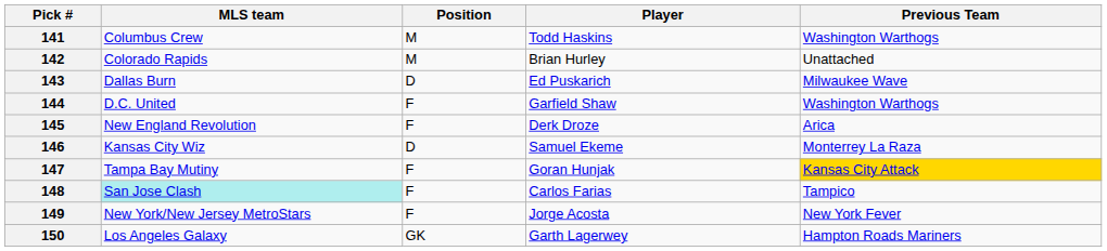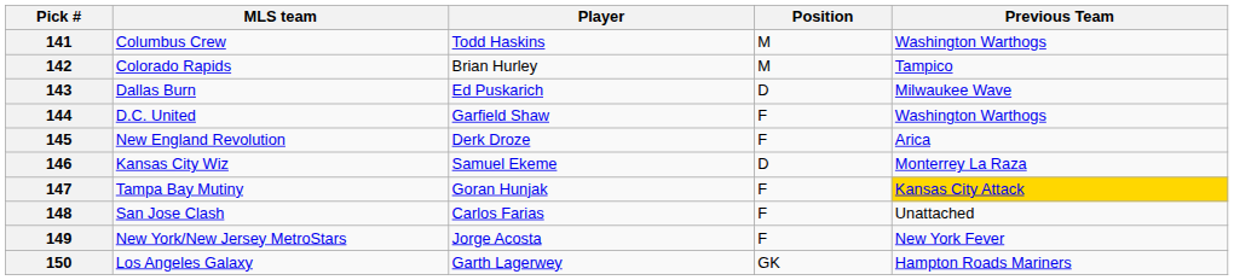columns swapped: Player <-> Position
142 | Previous Team: Unattached -> Tampico
148 | MLS team: paleturquoise background -> no background
148 | Previous Team: Tampico -> Unattached
